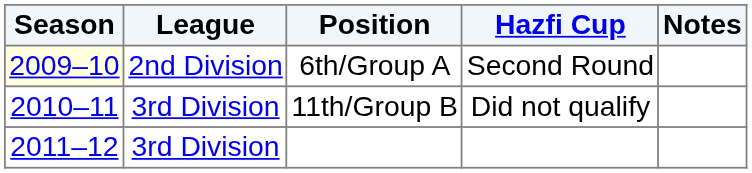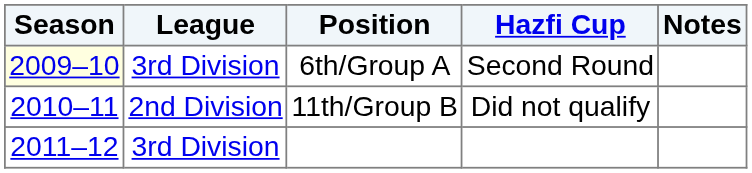6th/Group A | League: 2nd Division -> 3rd Division
11th/Group B | League: 3rd Division -> 2nd Division
